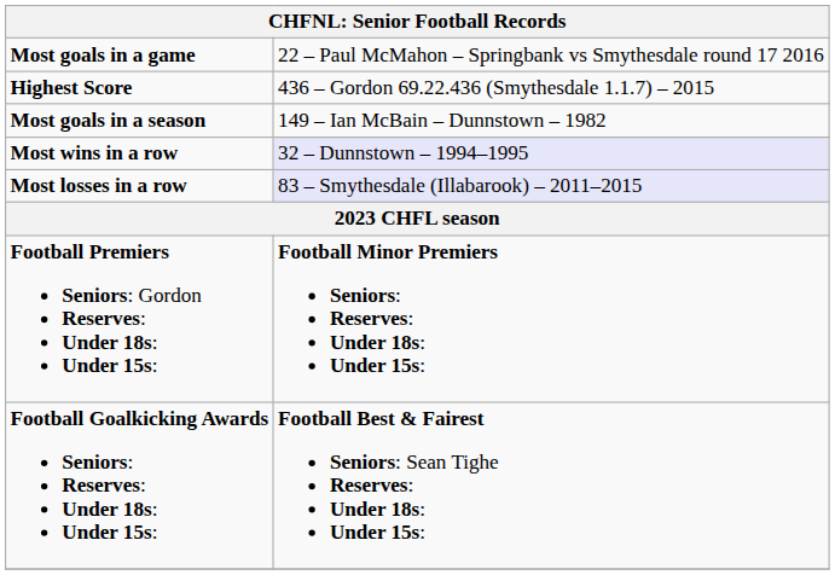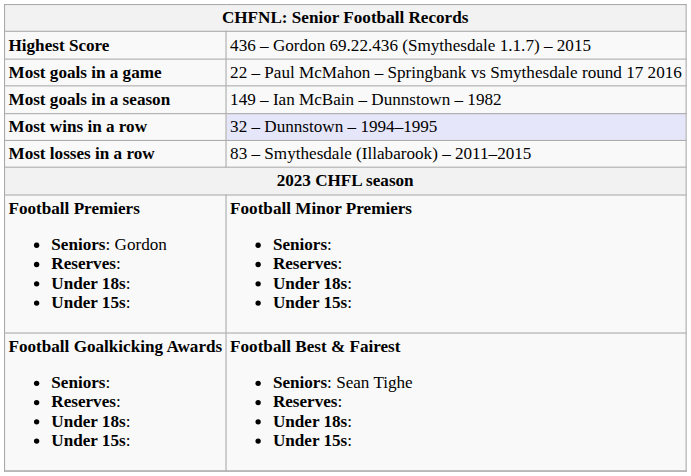rows swapped: Highest Score <-> Most goals in a game
Most losses in a row | column 2: lavender background -> no background
